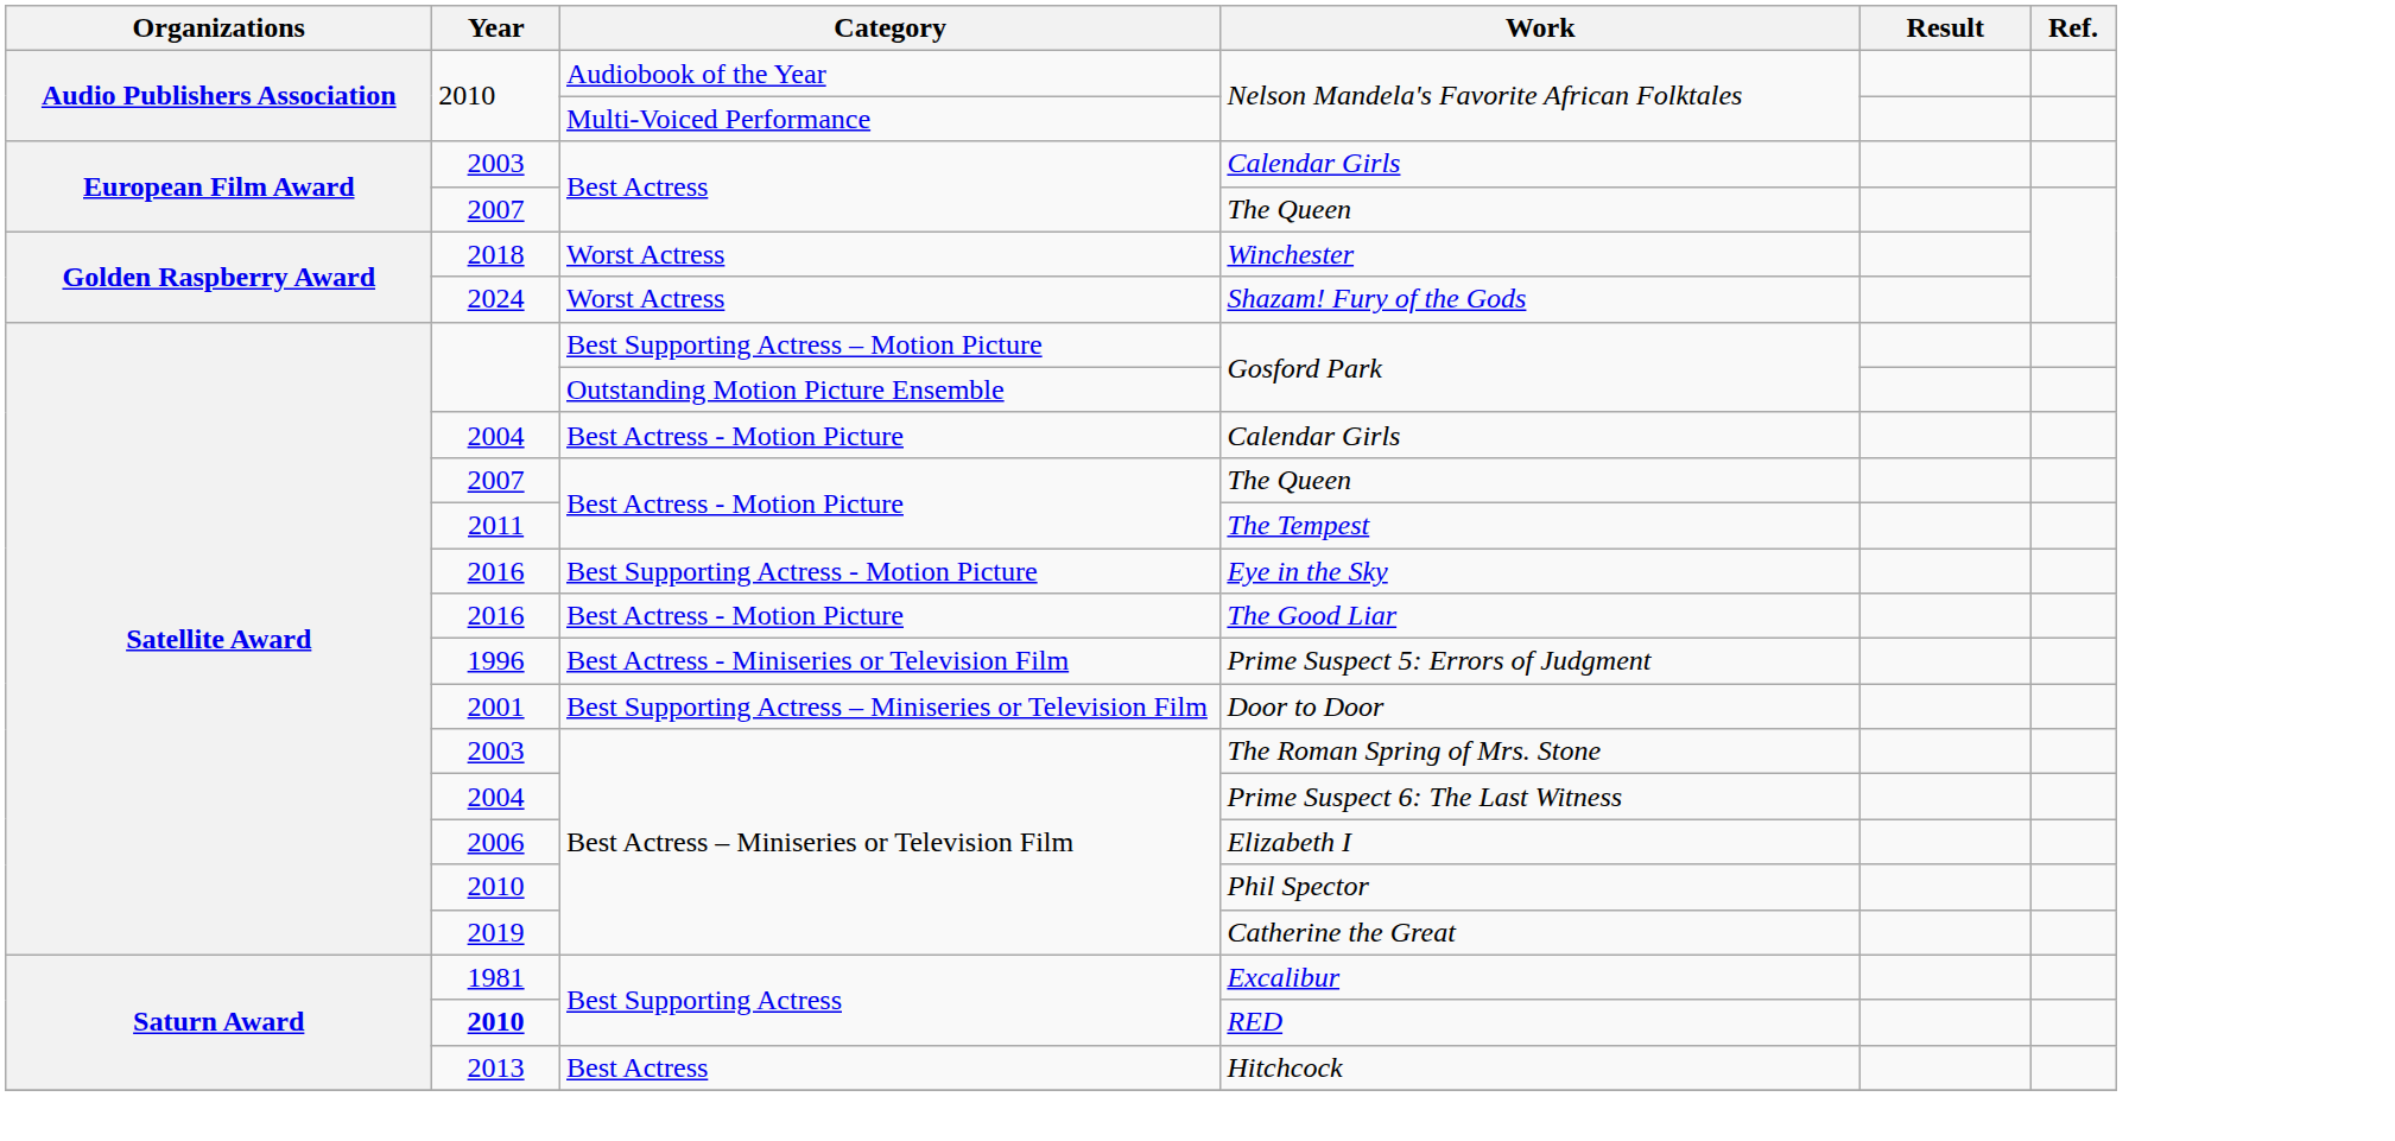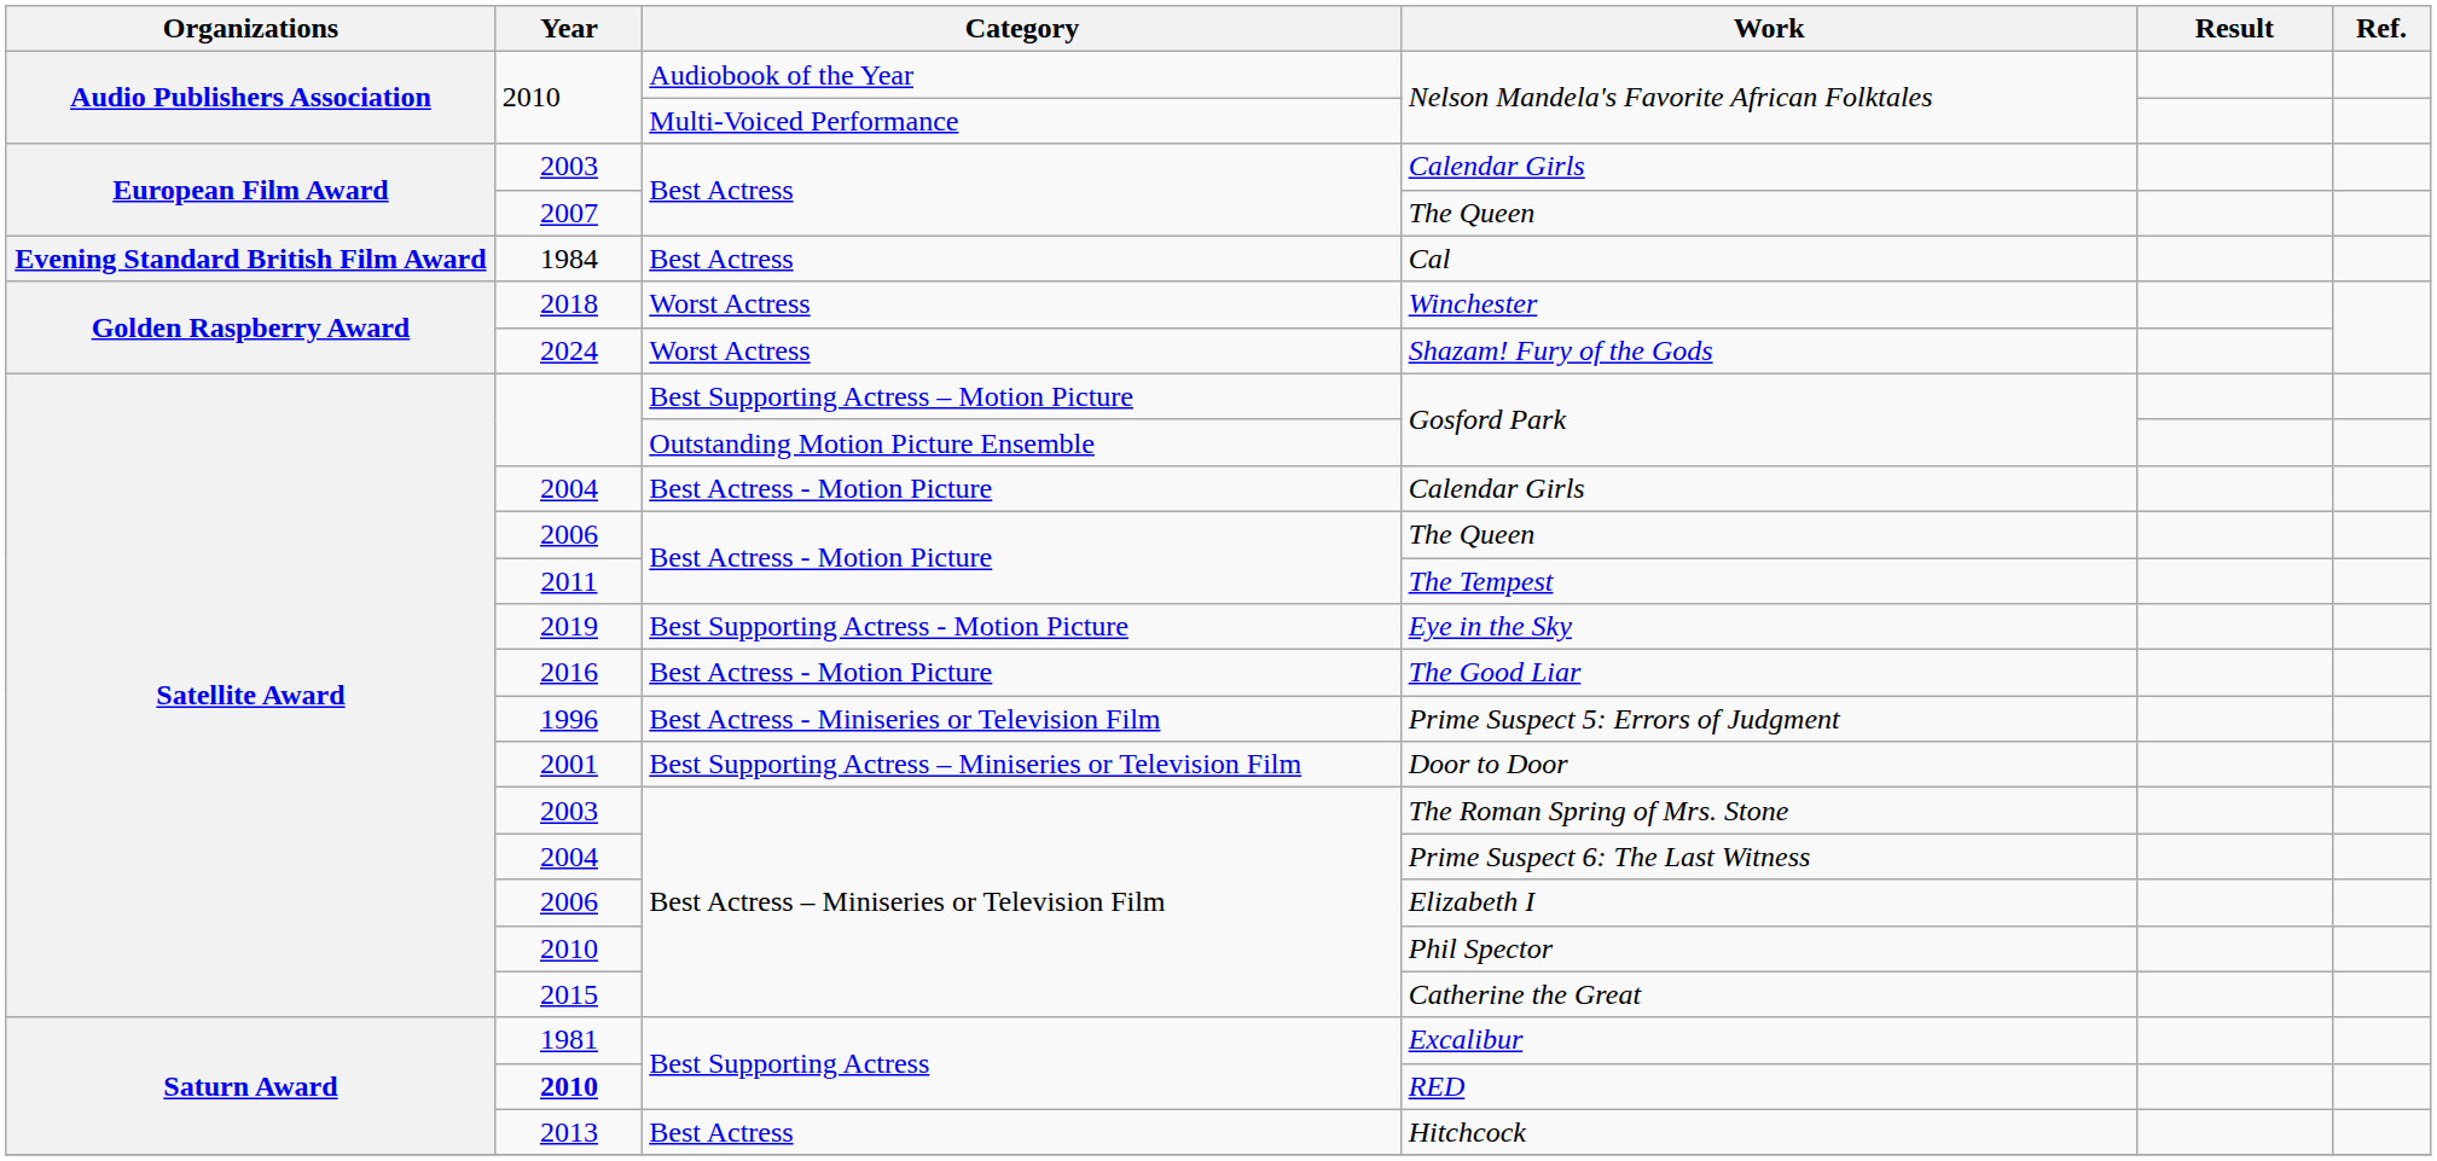+ row: Evening Standard British Film Award | 1984 | Best Actress | Cal
Best Actress - Motion Picture / The Queen | Year: 2007 -> 2006
Eye in the Sky | Year: 2016 -> 2019
Catherine the Great | Year: 2019 -> 2015
